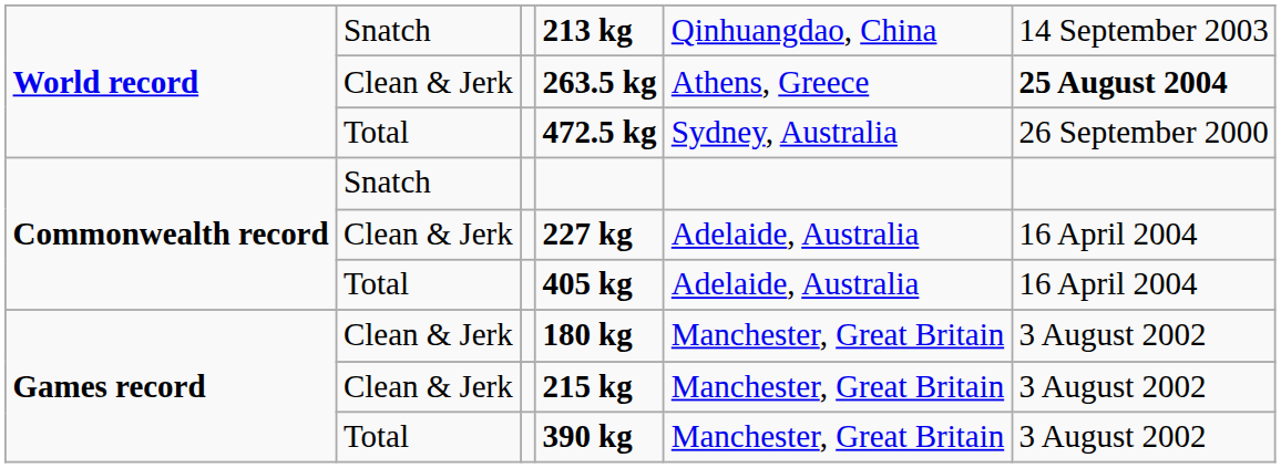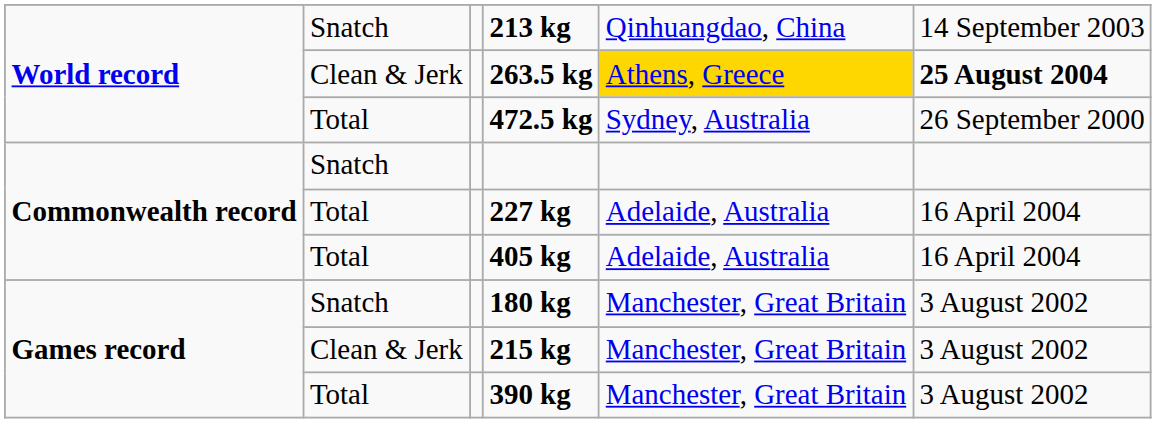263.5 kg | column 5: no background -> gold background
227 kg | column 2: Clean & Jerk -> Total
180 kg | column 2: Clean & Jerk -> Snatch
